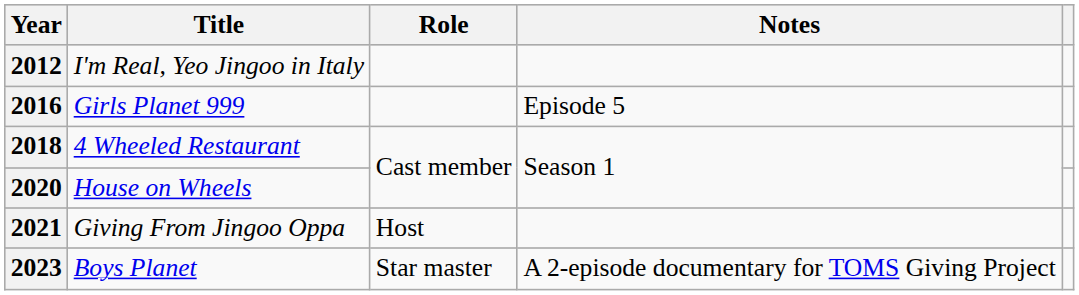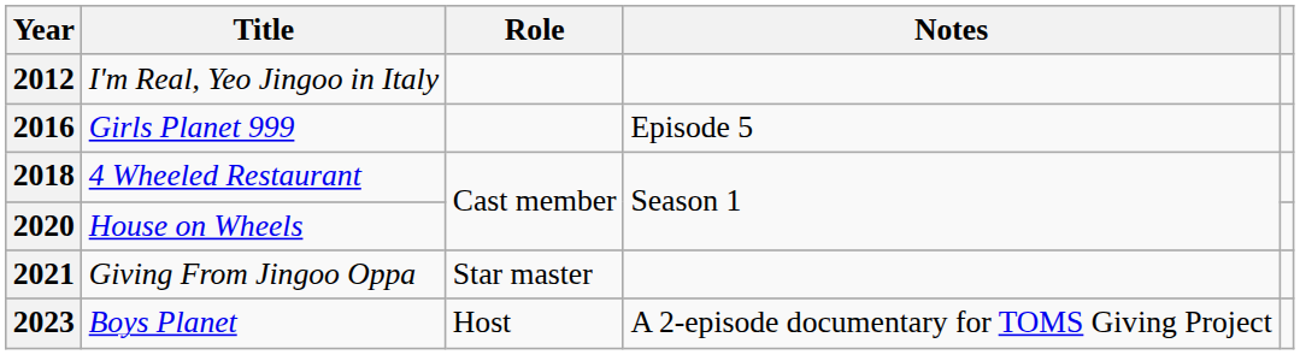2021 | Role: Host -> Star master
2023 | Role: Star master -> Host
